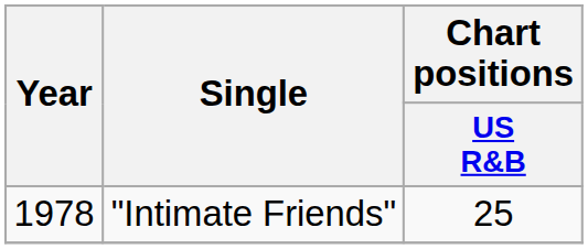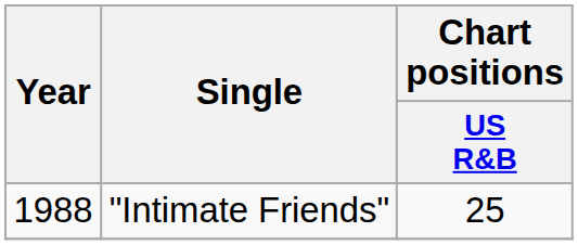"Intimate Friends" | Year: 1978 -> 1988
